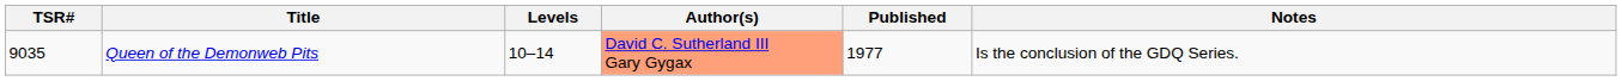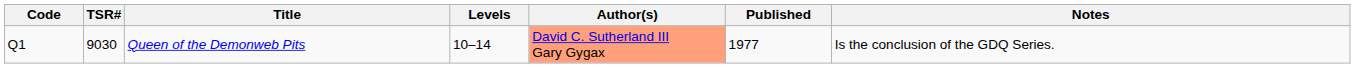+ column: Code | Q1
Queen of the Demonweb Pits | TSR#: 9035 -> 9030
